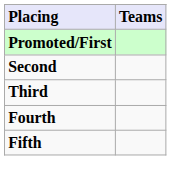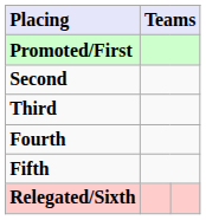+ row: Relegated/Sixth
